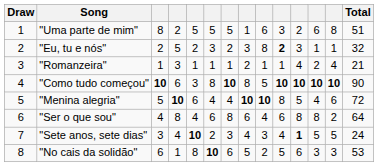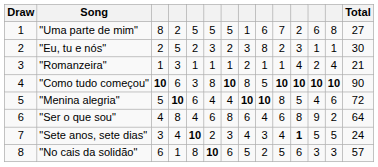"Uma parte de mim" | column 10: 3 -> 7
"Uma parte de mim" | Total: 51 -> 27
"Eu, tu e nós" | column 10: bold -> normal
"Eu, tu e nós" | Total: 32 -> 30
"Ser o que sou" | column 12: 8 -> 9
"No cais da solidão" | Total: 53 -> 57
